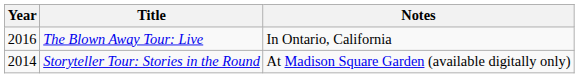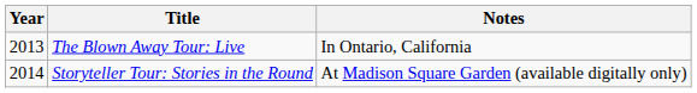The Blown Away Tour: Live | Year: 2016 -> 2013
